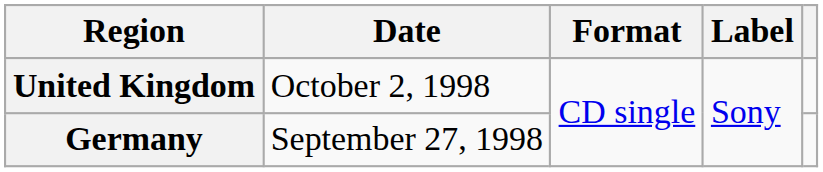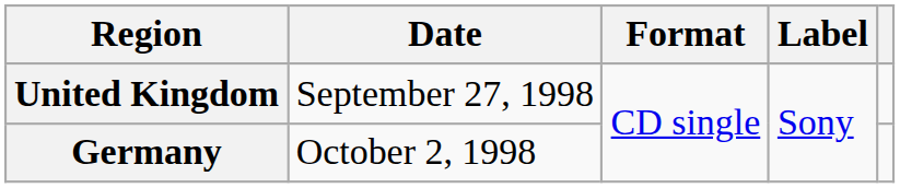United Kingdom | Date: October 2, 1998 -> September 27, 1998
Germany | Date: September 27, 1998 -> October 2, 1998
